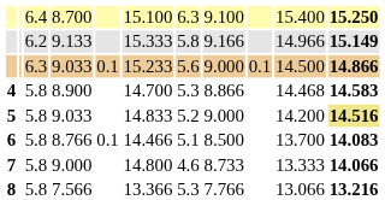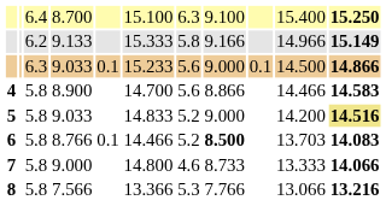4 | column 7: 5.3 -> 5.6
4 | column 10: 14.468 -> 14.466
6 | column 7: 5.1 -> 5.2
6 | column 8: normal -> bold
6 | column 10: 13.700 -> 13.703
